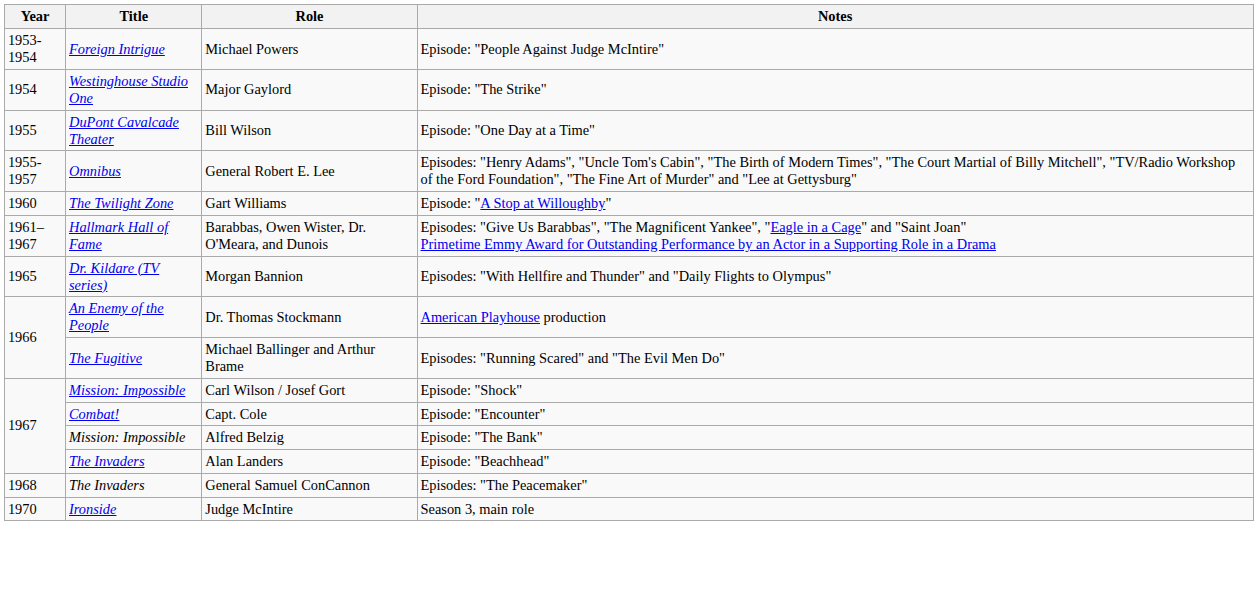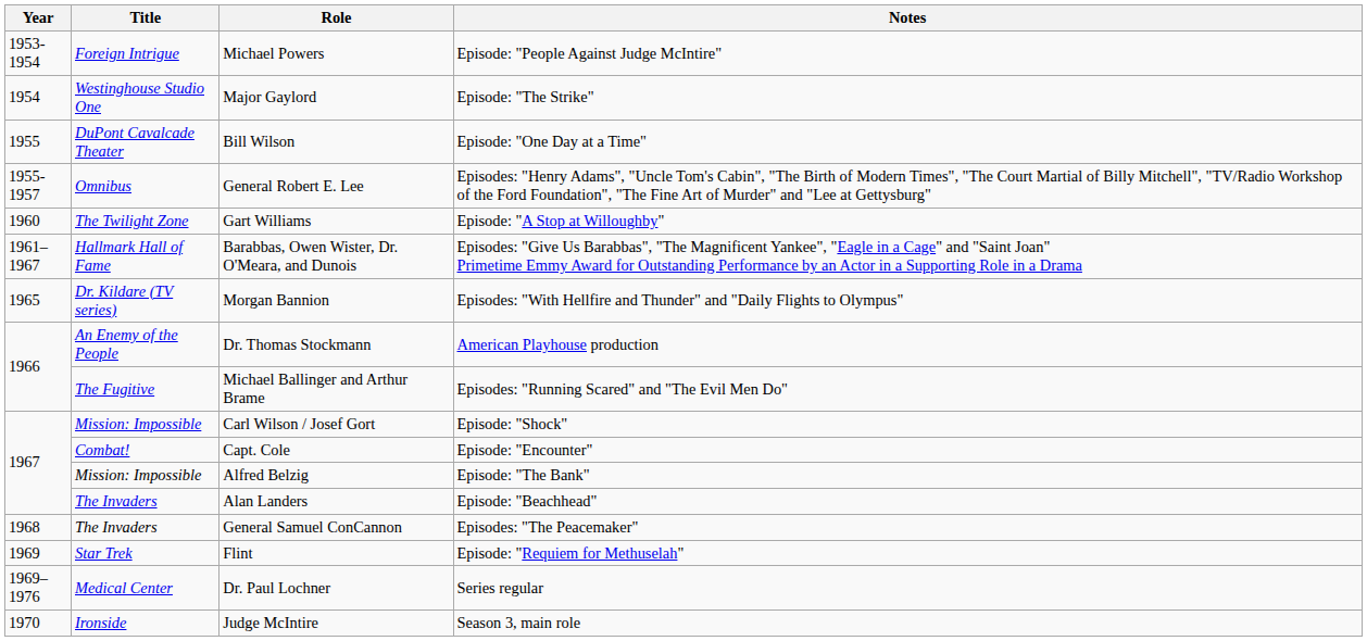+ row: 1969 | Star Trek | Flint | Episode: "Requiem for Methuselah"
+ row: 1969–1976 | Medical Center | Dr. Paul Lochner | Series regular
